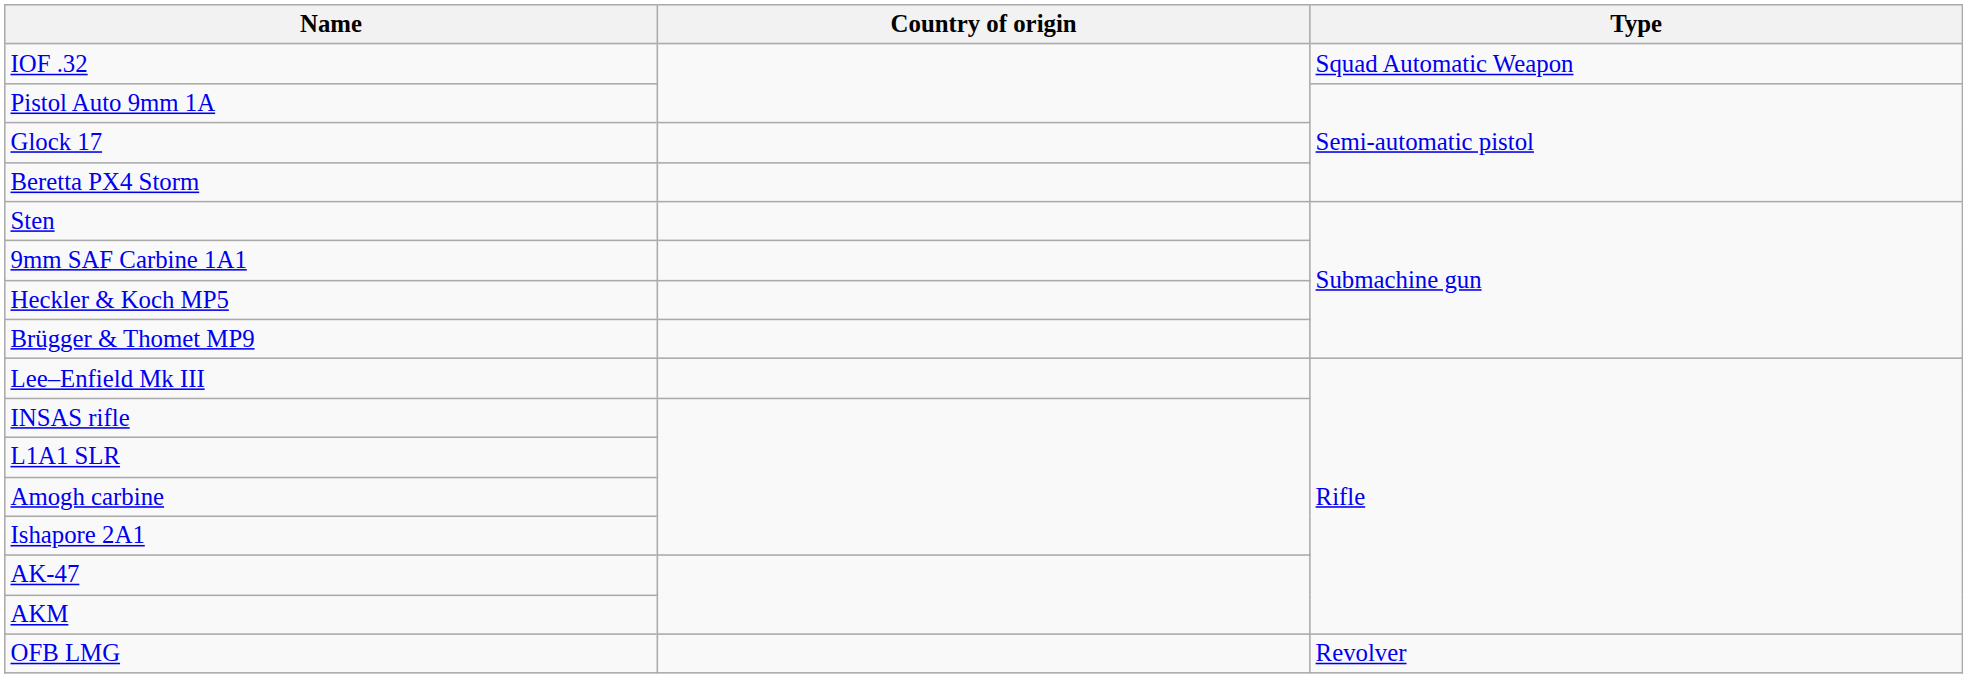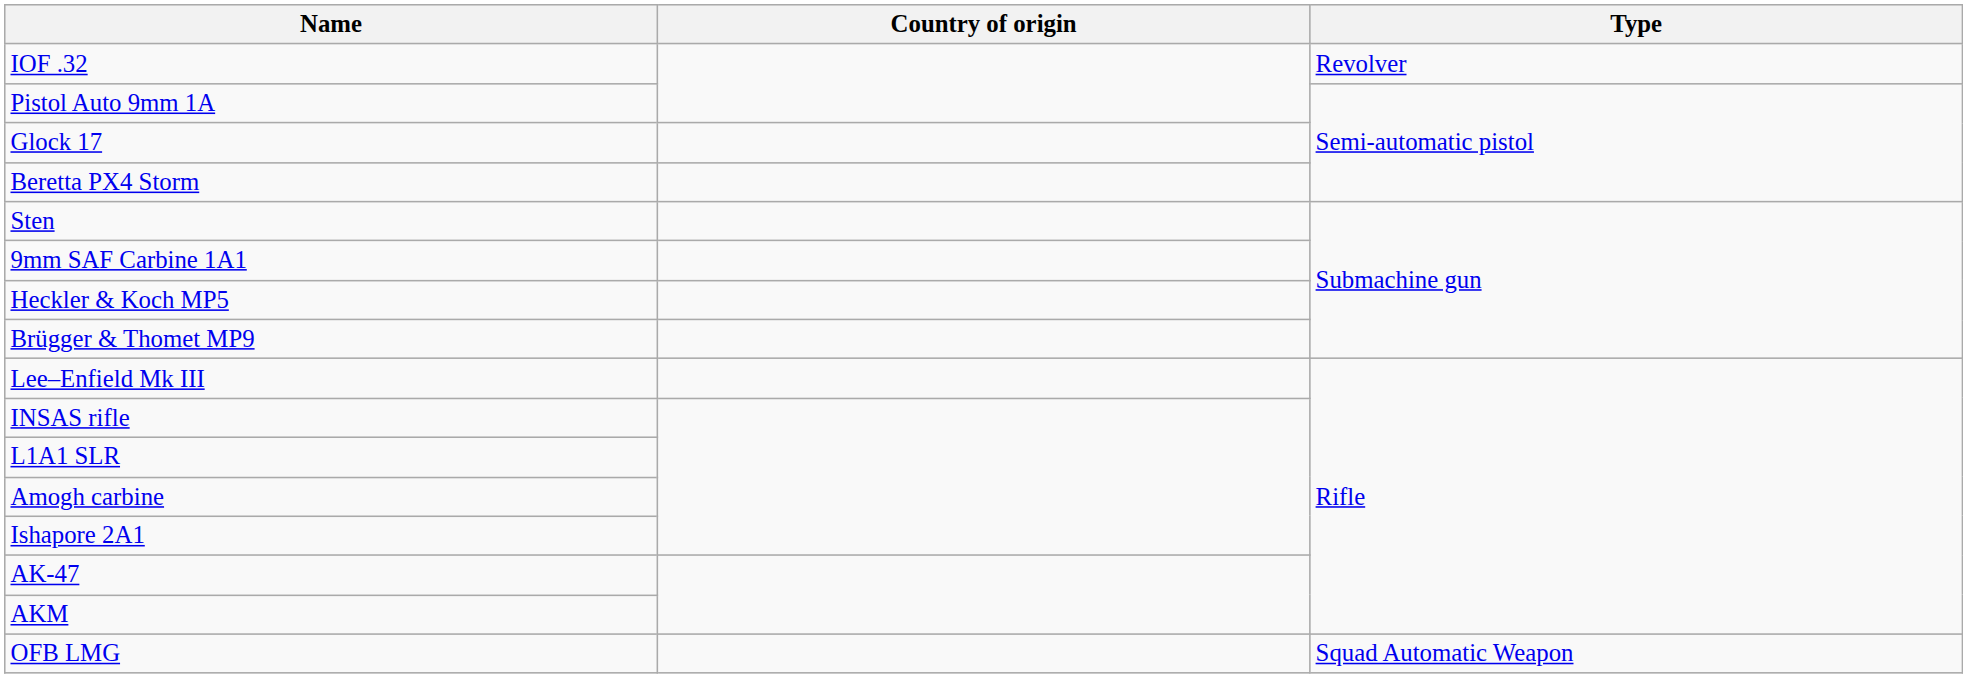IOF .32 | Type: Squad Automatic Weapon -> Revolver
OFB LMG | Type: Revolver -> Squad Automatic Weapon
